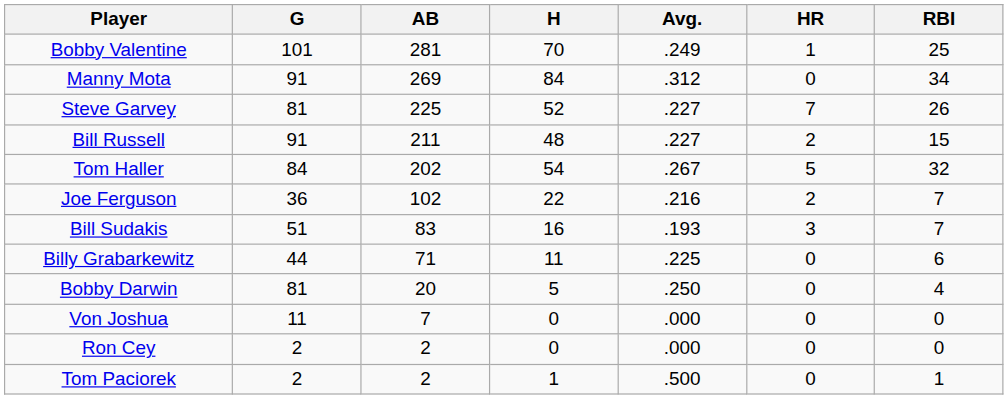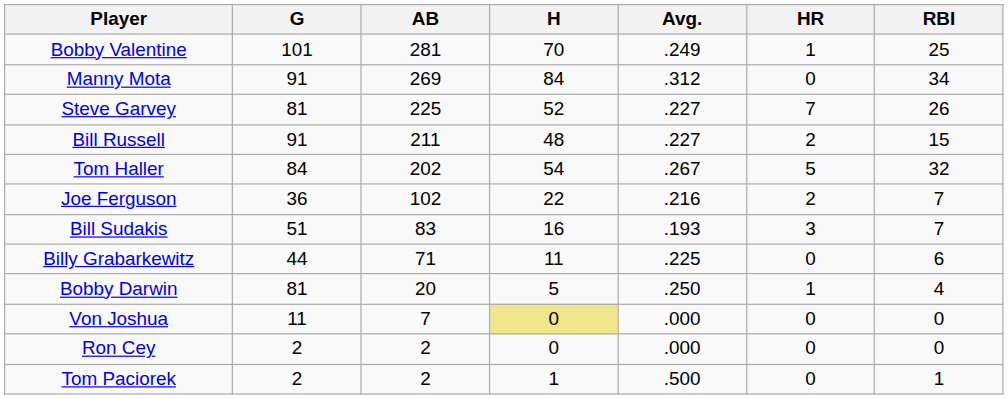Bobby Darwin | HR: 0 -> 1
Von Joshua | H: no background -> khaki background
